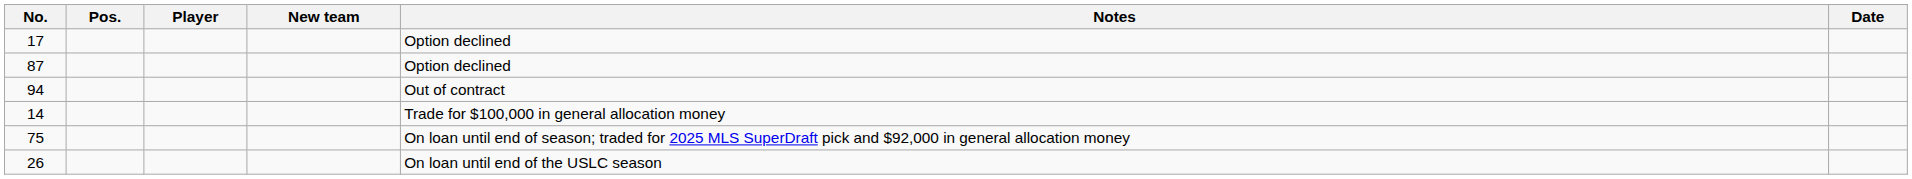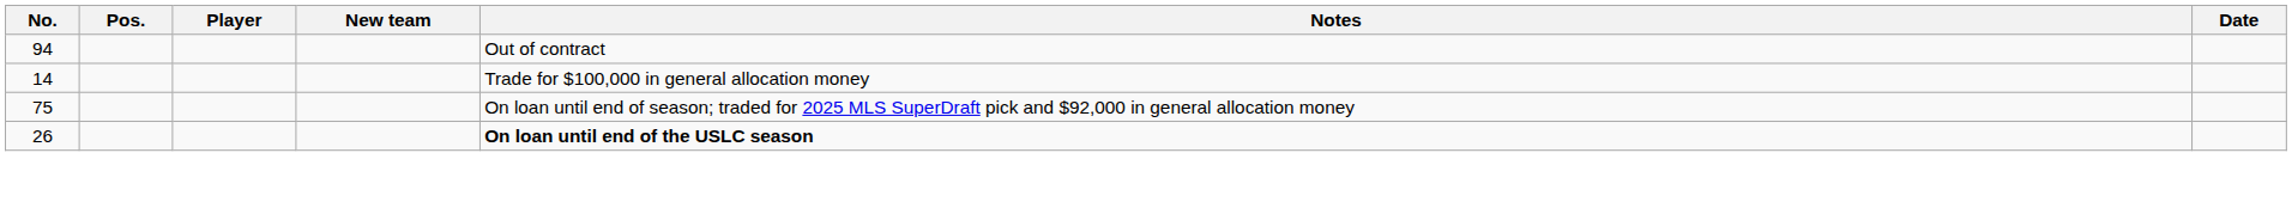- row: 17 | Option declined
- row: 87 | Option declined
26 | Notes: normal -> bold
